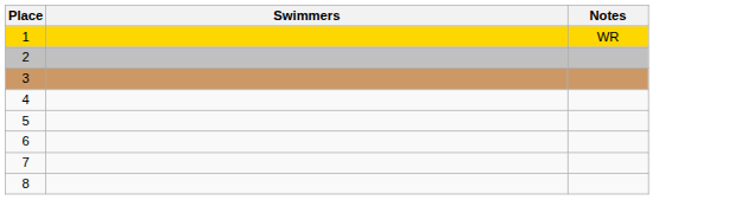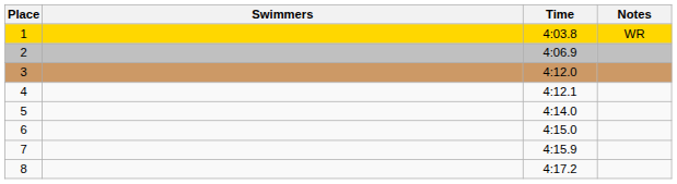+ column: Time | 4:03.8 | 4:06.9 | 4:12.0 | 4:12.1 | 4:14.0 | 4:15.0 | 4:15.9 | 4:17.2
